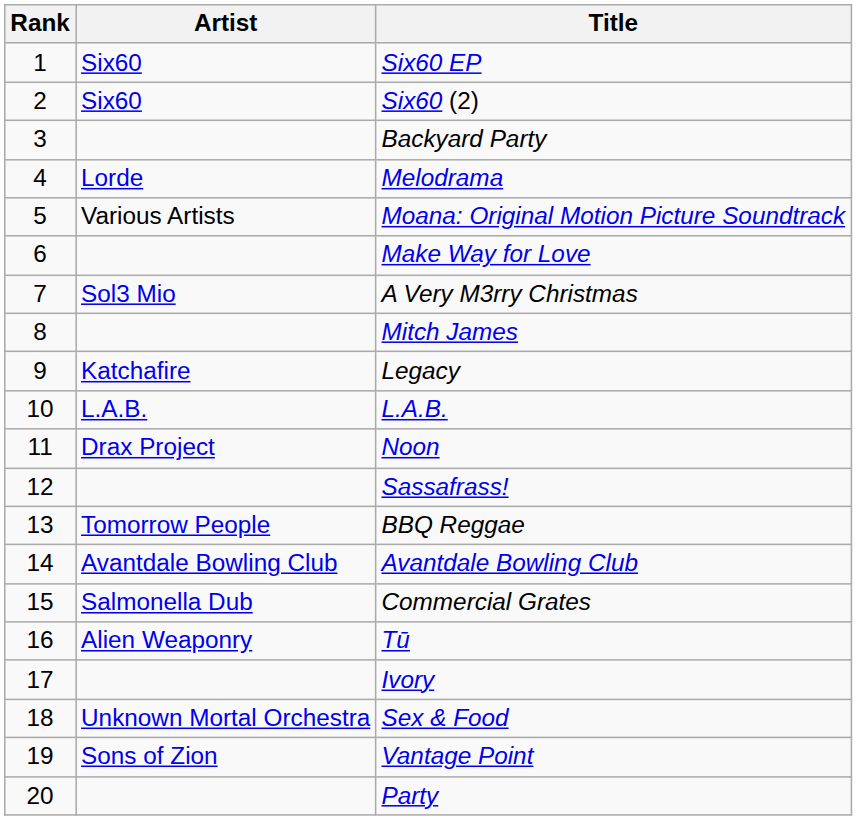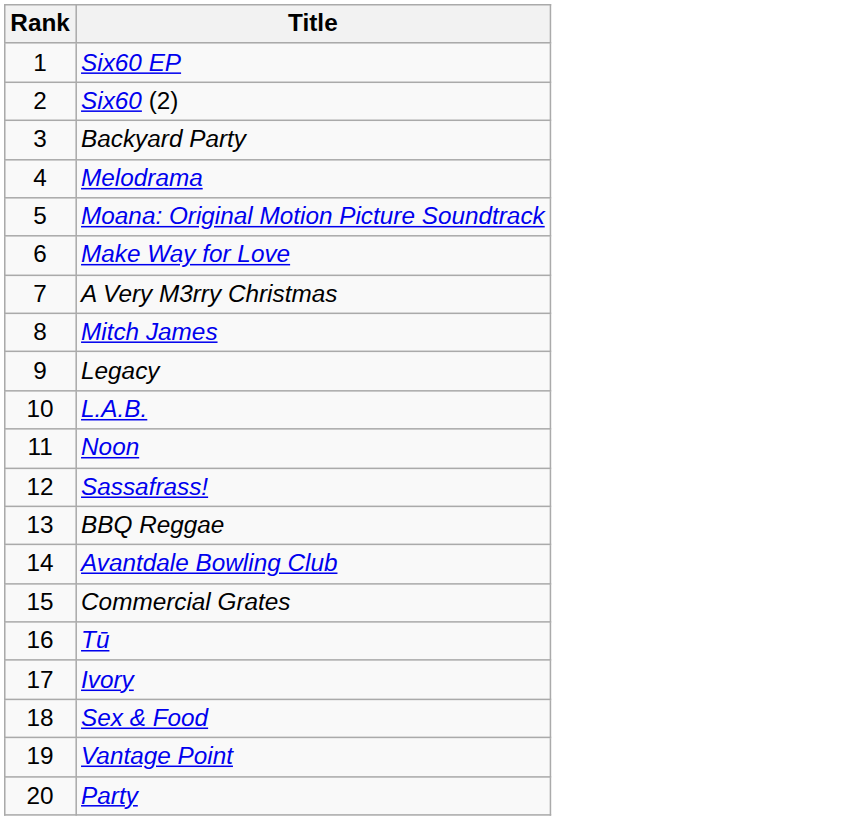- column: Artist | Six60 | Six60 | Lorde | Various Artists | Sol3 Mio | Katchafire | L.A.B. | Drax Project | Tomorrow People | Avantdale Bowling Club | Salmonella Dub | Alien Weaponry | Unknown Mortal Orchestra | Sons of Zion
